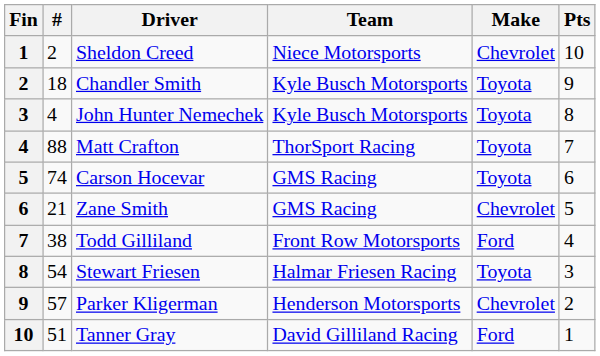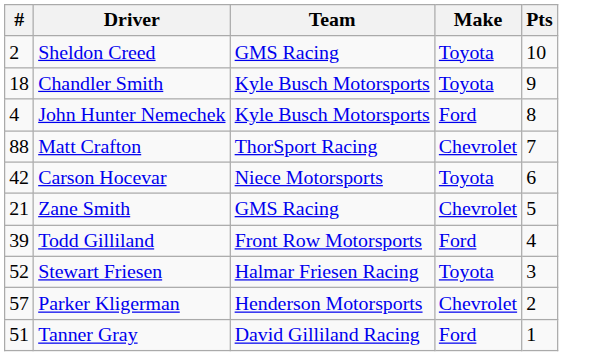- column: Fin | 1 | 2 | 3 | 4 | 5 | 6 | 7 | 8 | 9 | 10
Sheldon Creed | Team: Niece Motorsports -> GMS Racing
Sheldon Creed | Make: Chevrolet -> Toyota
John Hunter Nemechek | Make: Toyota -> Ford
Matt Crafton | Make: Toyota -> Chevrolet
Carson Hocevar | #: 74 -> 42
Carson Hocevar | Team: GMS Racing -> Niece Motorsports
Todd Gilliland | #: 38 -> 39
Stewart Friesen | #: 54 -> 52
